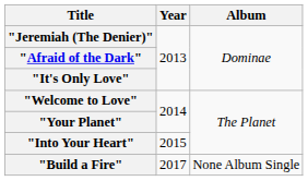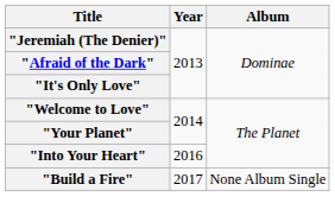"Into Your Heart" | Year: 2015 -> 2016
